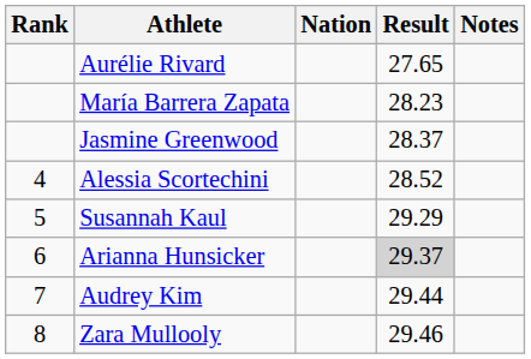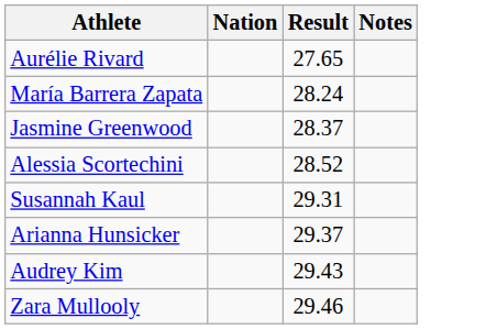- column: Rank | 4 | 5 | 6 | 7 | 8
María Barrera Zapata | Result: 28.23 -> 28.24
Susannah Kaul | Result: 29.29 -> 29.31
Arianna Hunsicker | Result: lightgrey background -> no background
Audrey Kim | Result: 29.44 -> 29.43
